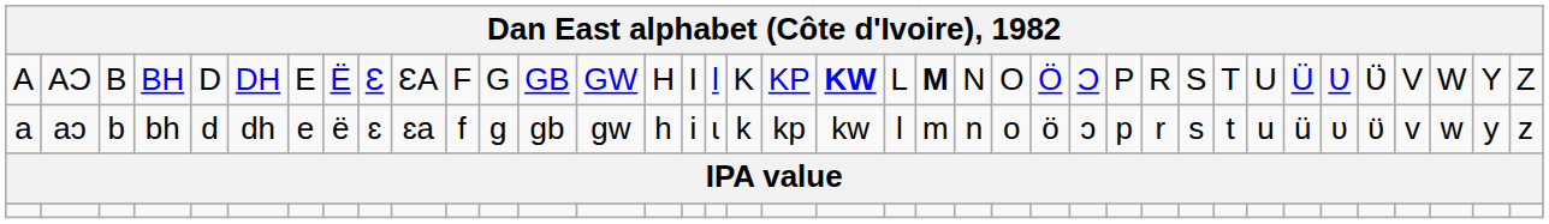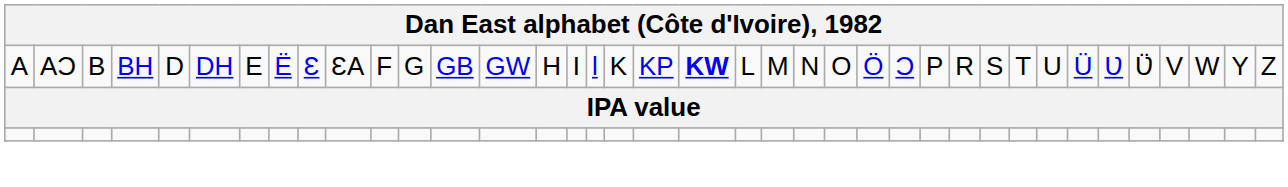AƆ | column 22: bold -> normal
- row: a | aɔ | b | bh | d | dh | e | ë | ɛ | ɛa | f | g | gb | gw | h | i | ɩ | k | kp | kw | l | m | n | o | ö | ɔ | p | r | s | t | u | ü | ʋ | ʋ̈ | v | w | y | z
